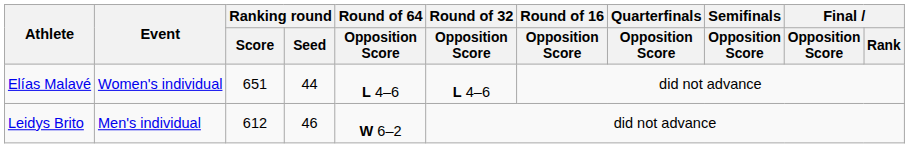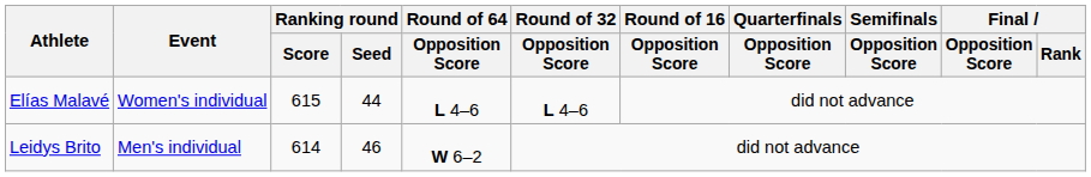Elías Malavé | Ranking round / Score: 651 -> 615
Leidys Brito | Ranking round / Score: 612 -> 614
